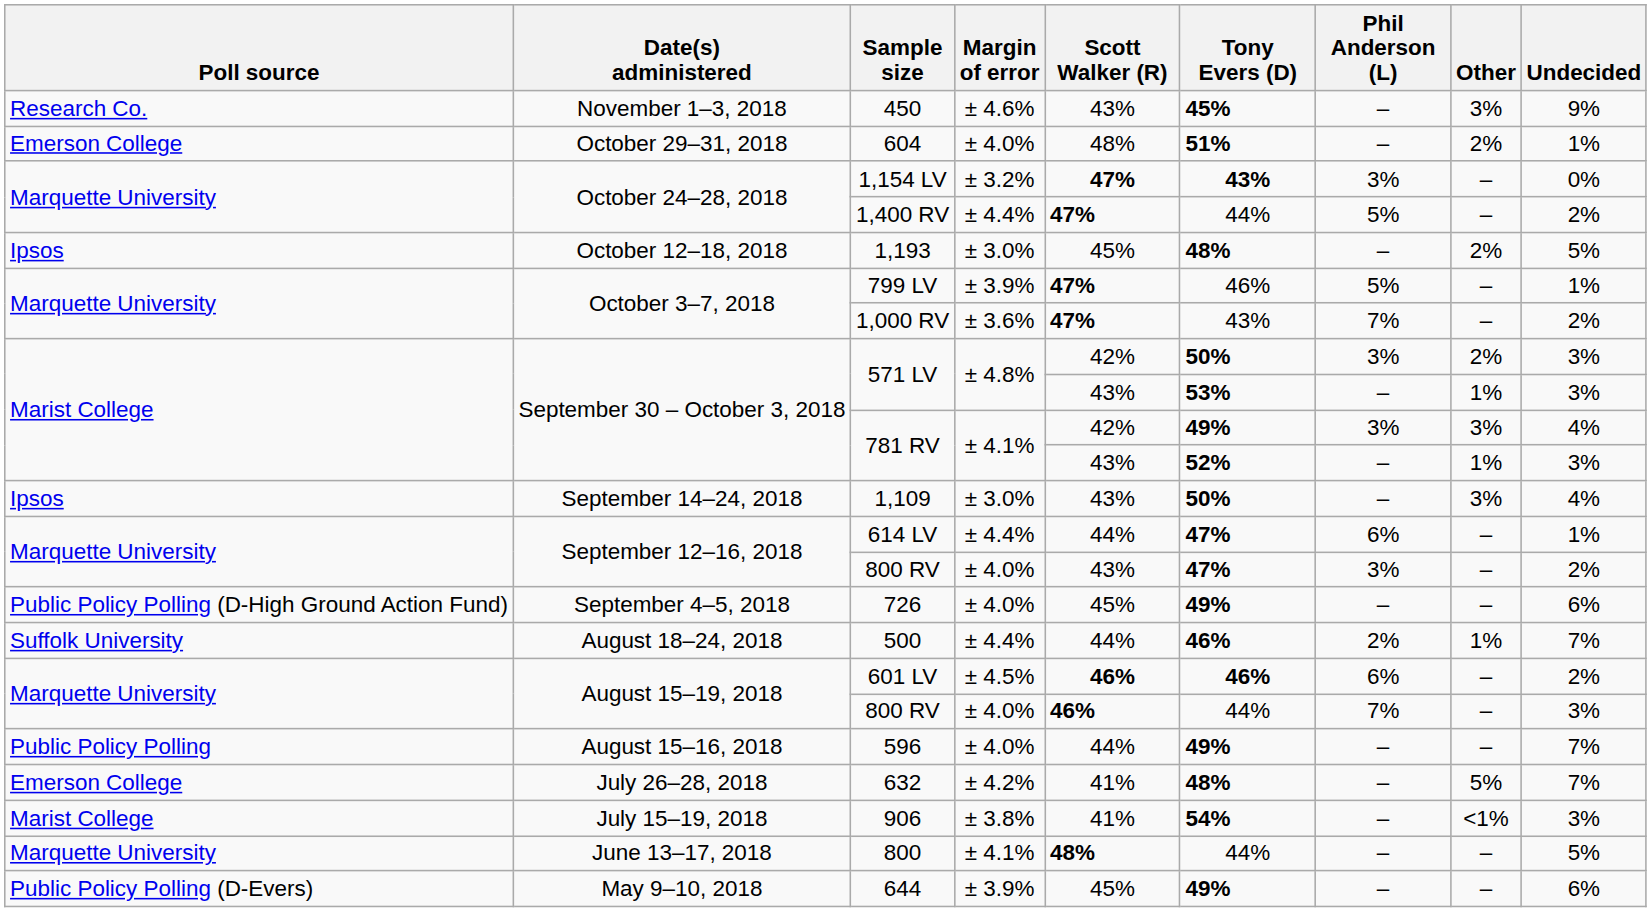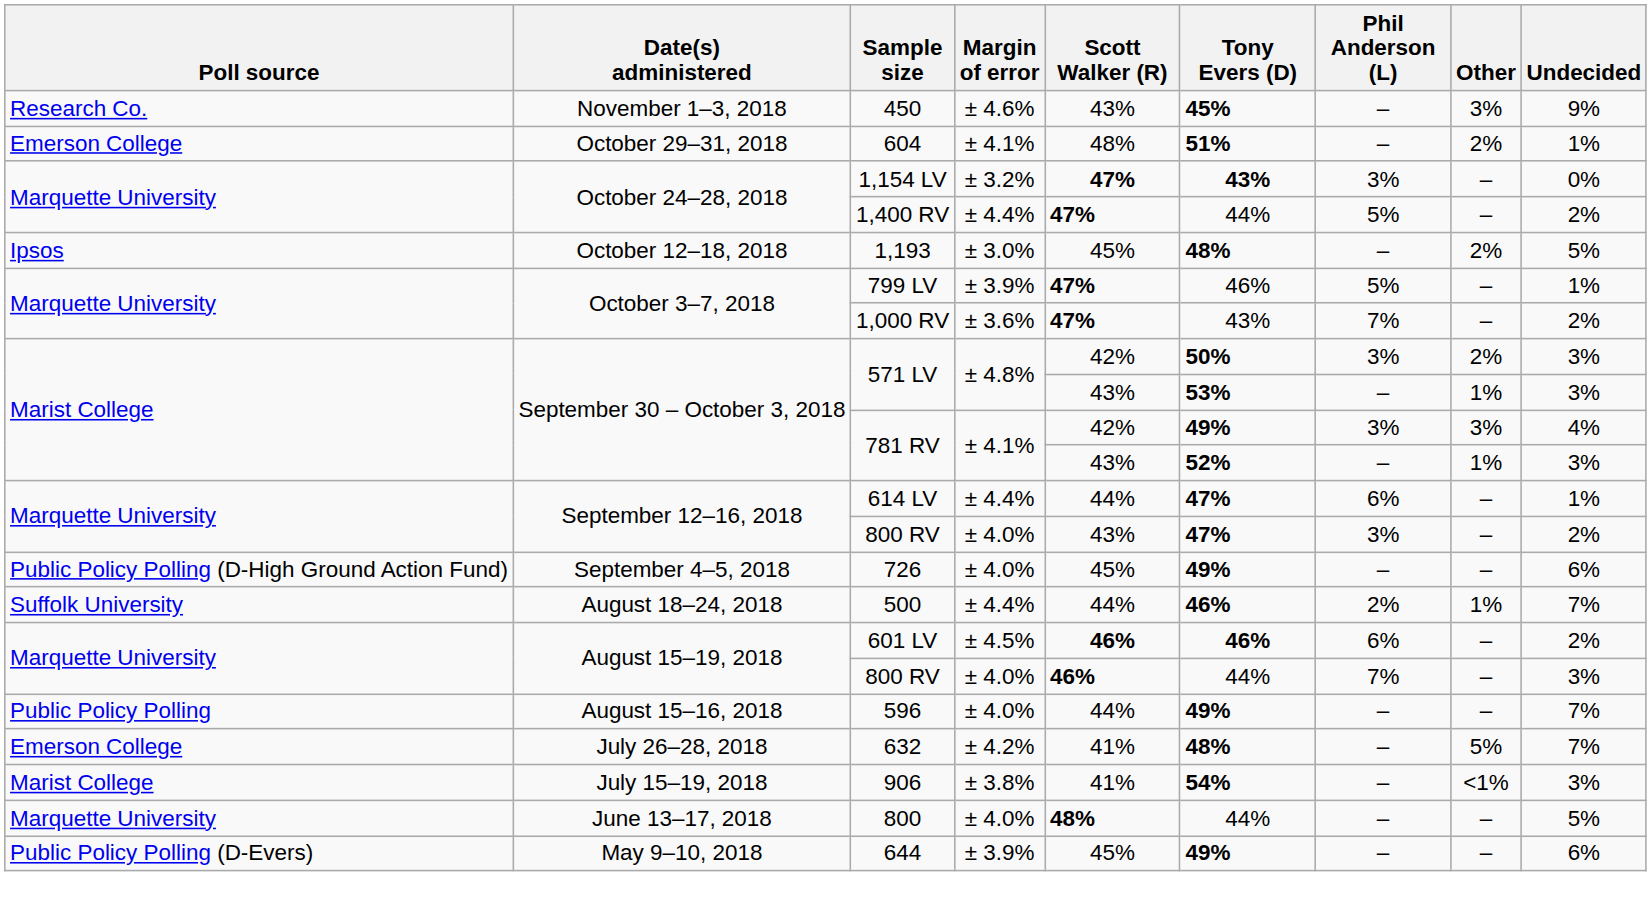604 | Margin of error: ± 4.0% -> ± 4.1%
- row: Ipsos | September 14–24, 2018 | 1,109 | ± 3.0% | 43% | 50% | – | 3% | 4%
800 | Margin of error: ± 4.1% -> ± 4.0%
